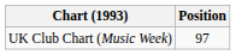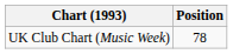UK Club Chart (Music Week) | Position: 97 -> 78
